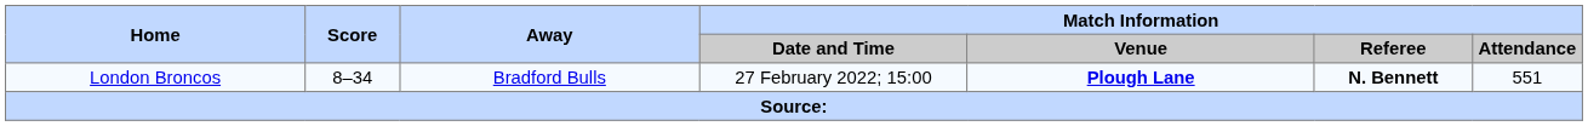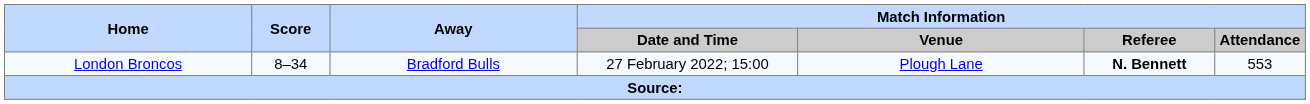London Broncos | Match Information / Venue: bold -> normal
London Broncos | Match Information / Attendance: 551 -> 553
